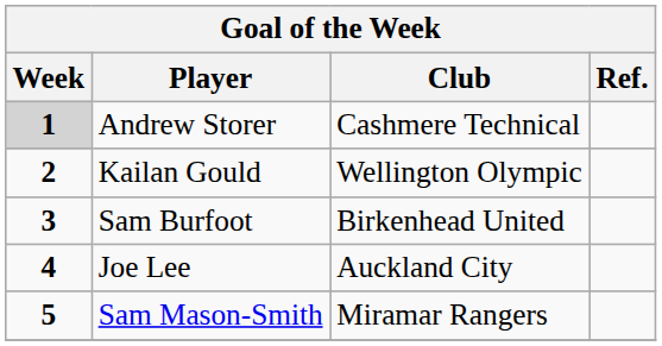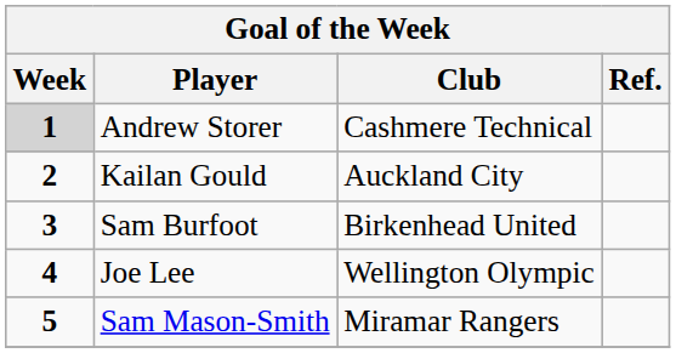Kailan Gould | Club: Wellington Olympic -> Auckland City
Joe Lee | Club: Auckland City -> Wellington Olympic
